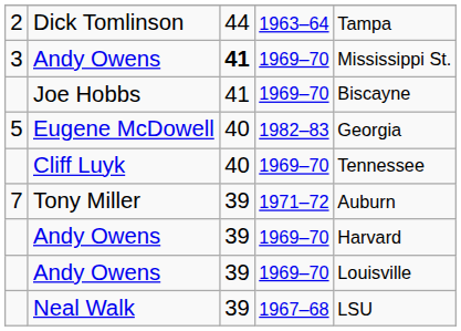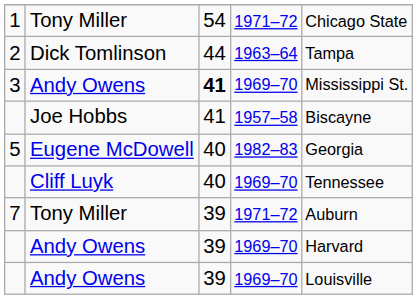+ row: 1 | Tony Miller | 54 | 1971–72 | Chicago State
Joe Hobbs | column 4: 1969–70 -> 1957–58
- row: Neal Walk | 39 | 1967–68 | LSU
